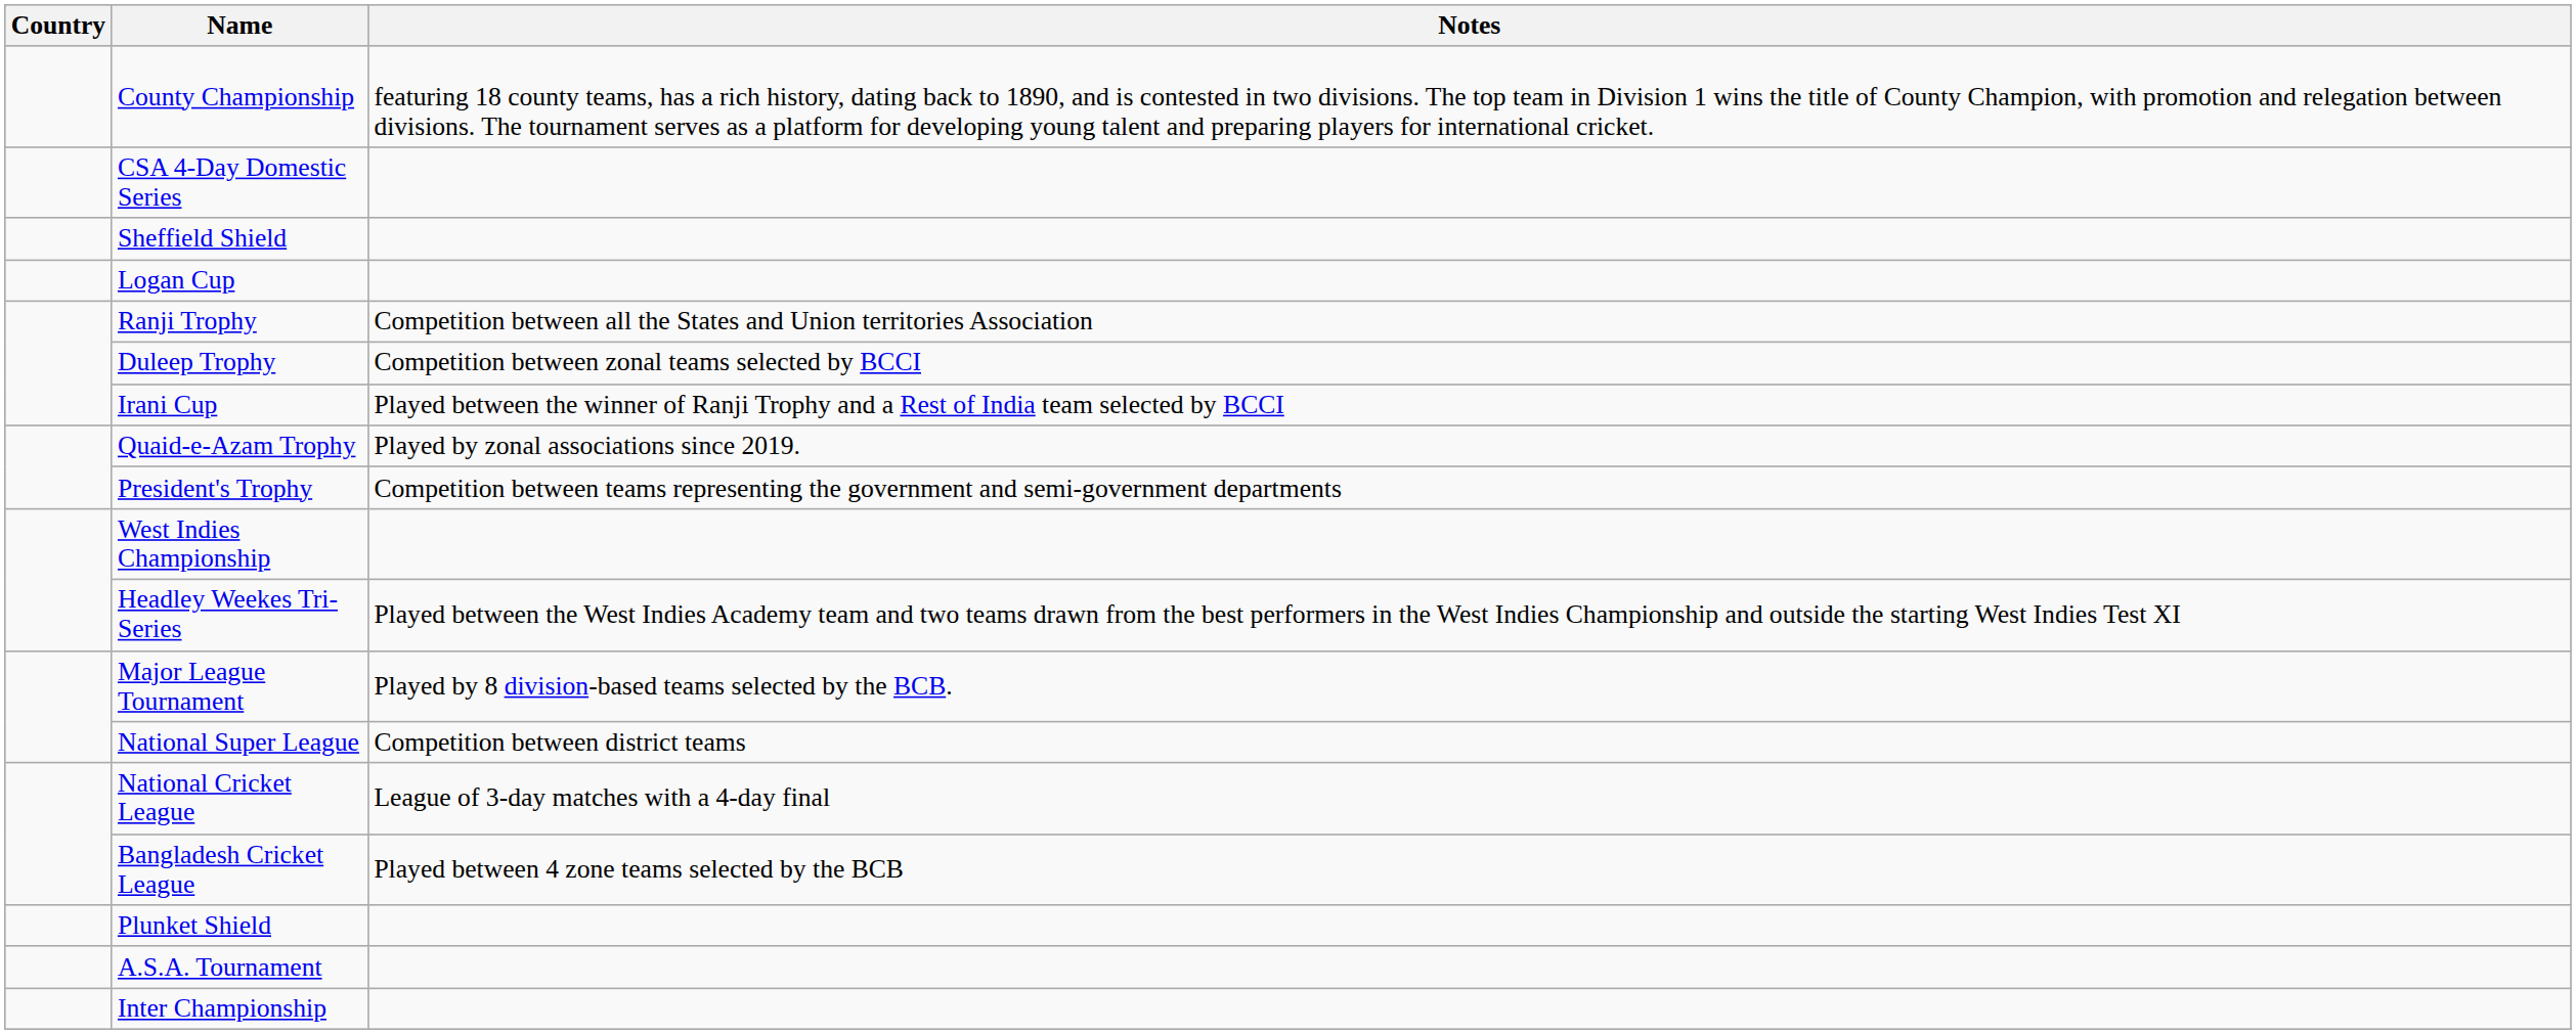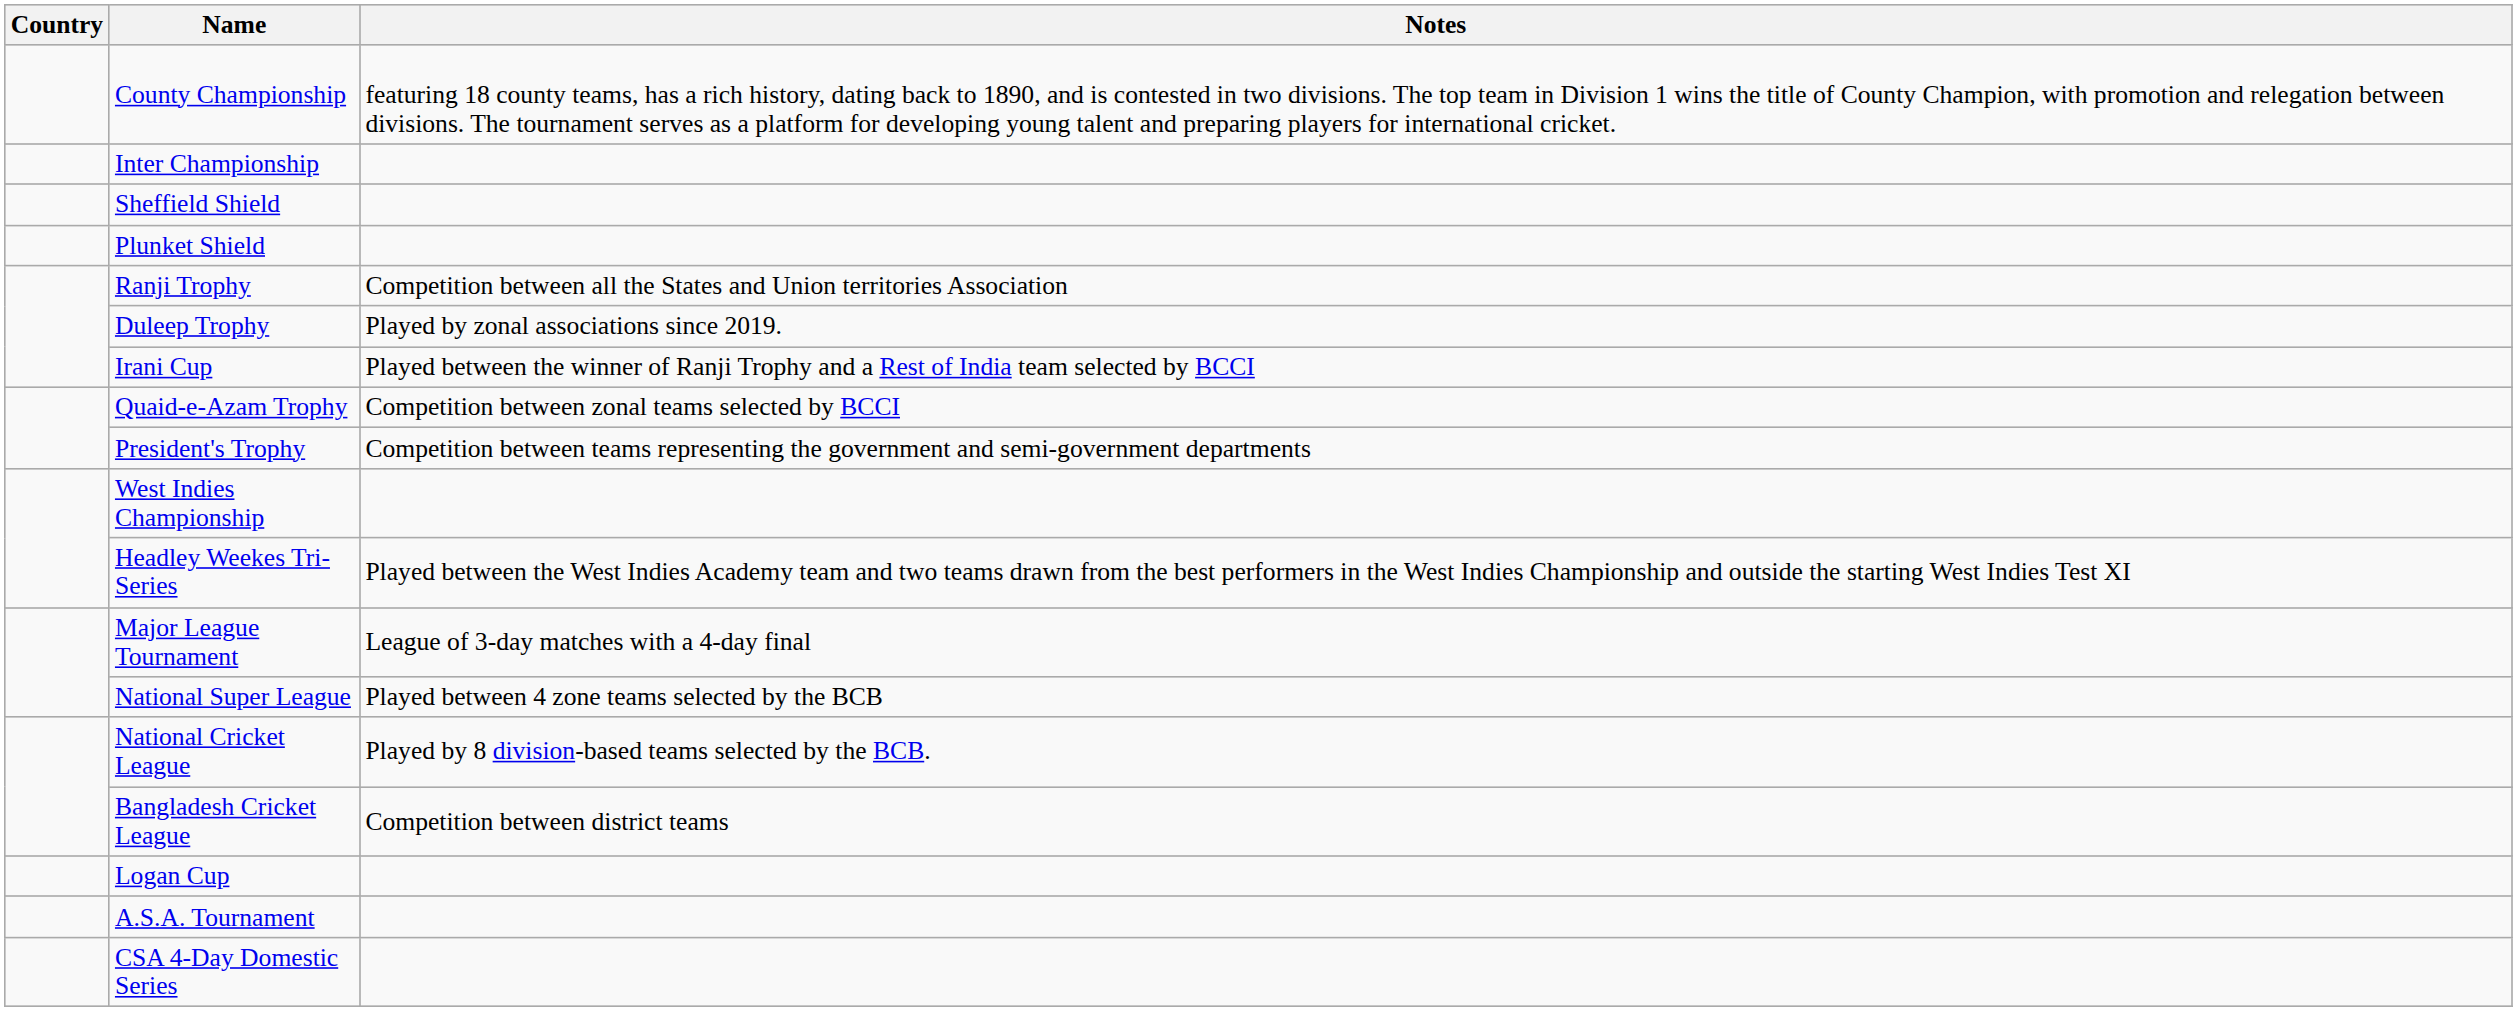rows swapped: CSA 4-Day Domestic Series <-> Inter Championship
rows swapped: Plunket Shield <-> Logan Cup
Duleep Trophy | Notes: Competition between zonal teams selected by BCCI -> Played by zonal associations since 2019.
Quaid-e-Azam Trophy | Notes: Played by zonal associations since 2019. -> Competition between zonal teams selected by BCCI
Major League Tournament | Notes: Played by 8 division-based teams selected by the BCB. -> League of 3-day matches with a 4-day final
National Super League | Notes: Competition between district teams -> Played between 4 zone teams selected by the BCB
National Cricket League | Notes: League of 3-day matches with a 4-day final -> Played by 8 division-based teams selected by the BCB.
Bangladesh Cricket League | Notes: Played between 4 zone teams selected by the BCB -> Competition between district teams
